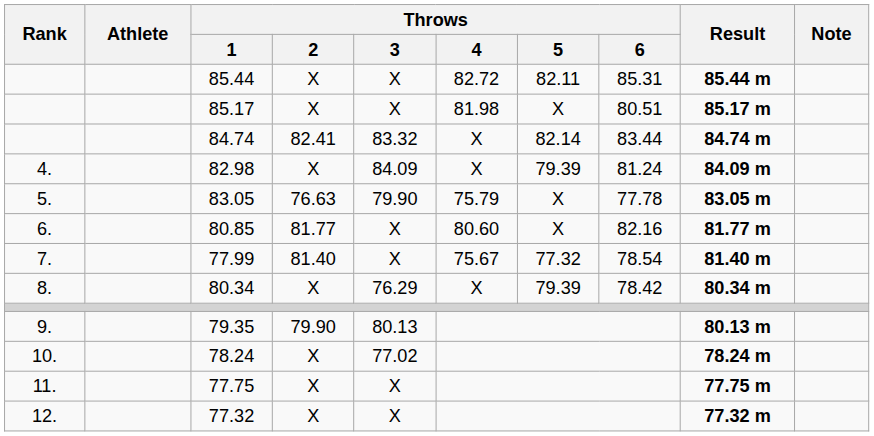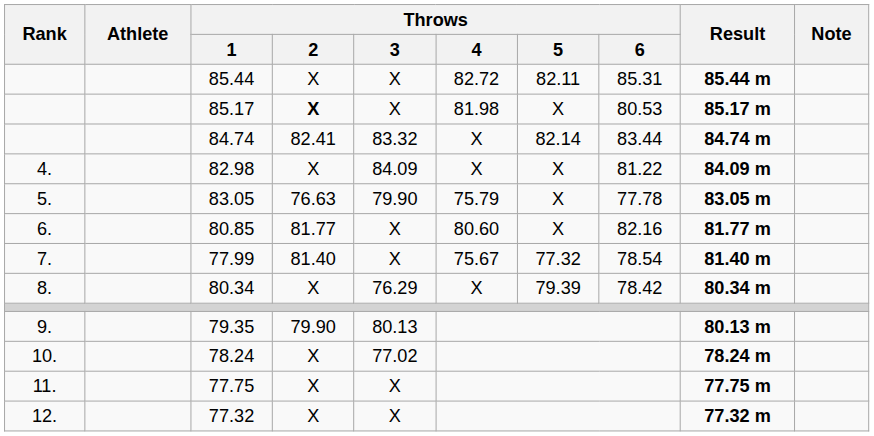85.17 | Throws / 2: normal -> bold
85.17 | Throws / 6: 80.51 -> 80.53
82.98 | Throws / 5: 79.39 -> X
82.98 | Throws / 6: 81.24 -> 81.22
